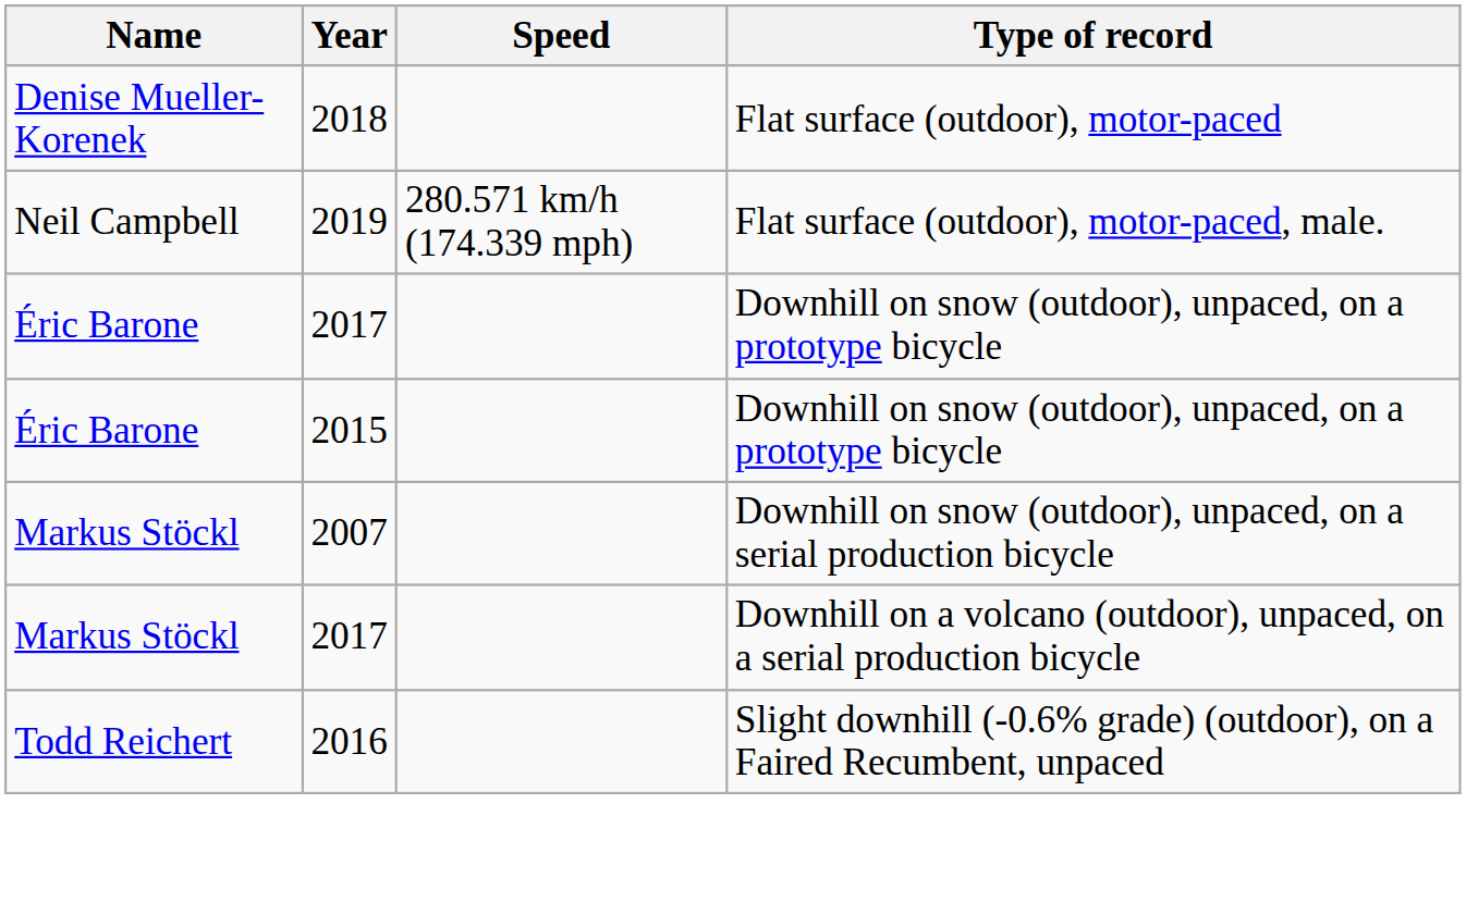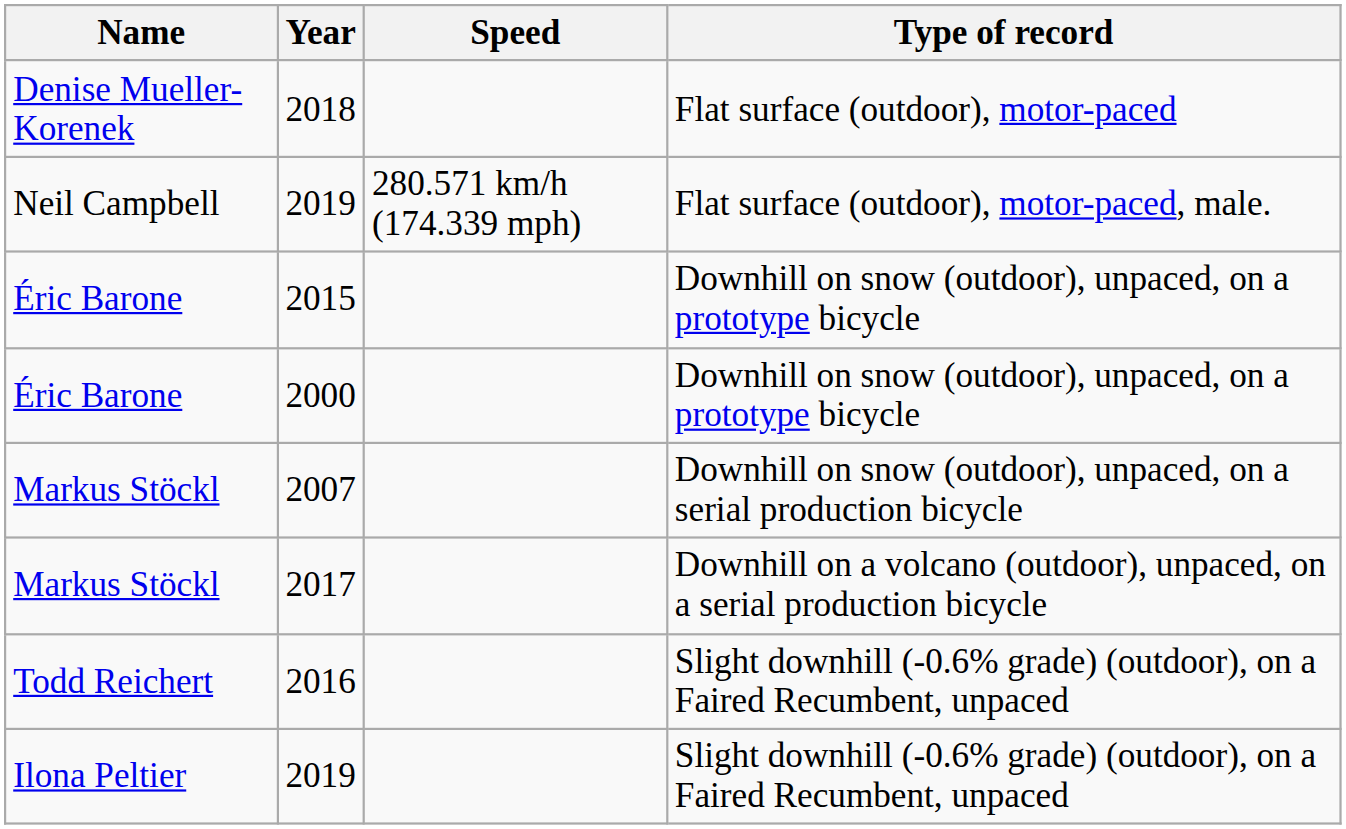- row: Éric Barone | 2017 | Downhill on snow (outdoor), unpaced, on a prototype bicycle
+ row: Éric Barone | 2000 | Downhill on snow (outdoor), unpaced, on a prototype bicycle
+ row: Ilona Peltier | 2019 | Slight downhill (-0.6% grade) (outdoor), on a Faired Recumbent, unpaced
